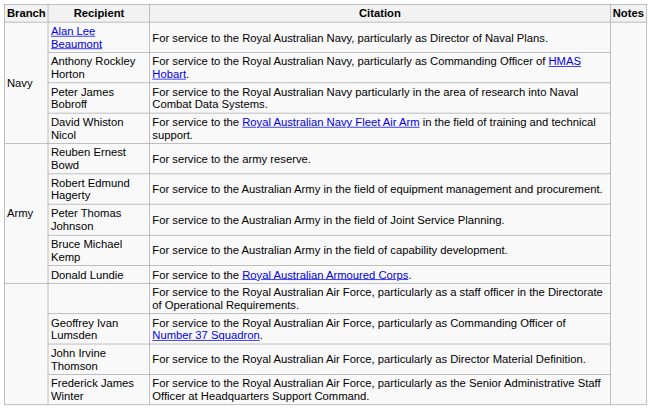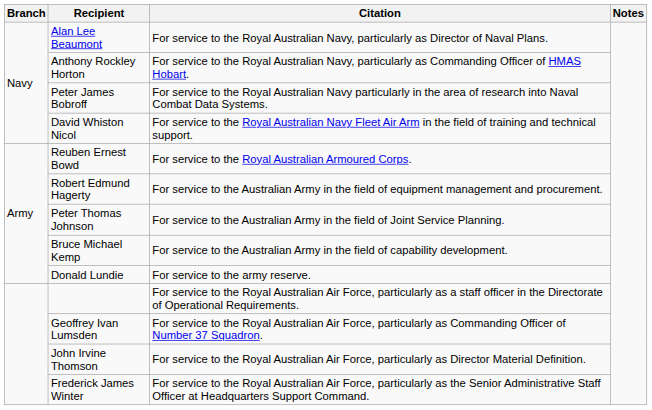Reuben Ernest Bowd | Citation: For service to the army reserve. -> For service to the Royal Australian Armoured Corps.
Donald Lundie | Citation: For service to the Royal Australian Armoured Corps. -> For service to the army reserve.
